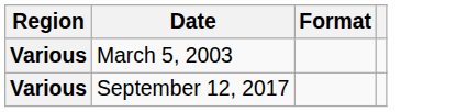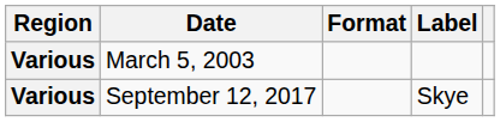+ column: Label | Skye
